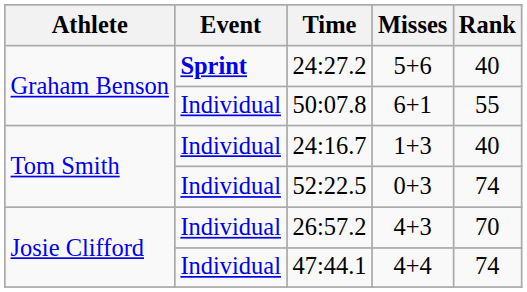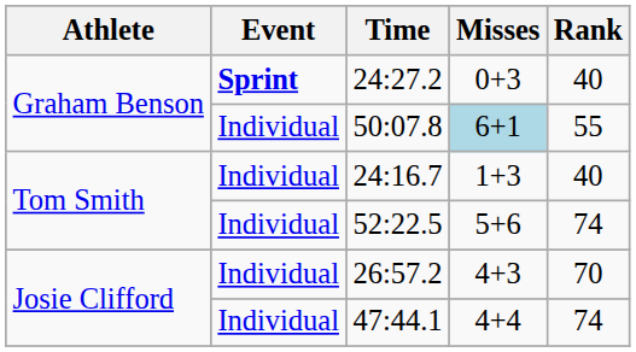24:27.2 | Misses: 5+6 -> 0+3
50:07.8 | Misses: no background -> lightblue background
52:22.5 | Misses: 0+3 -> 5+6
